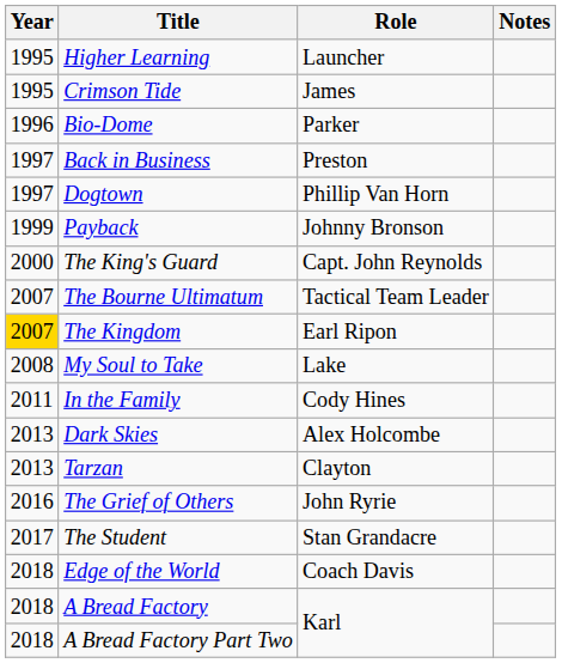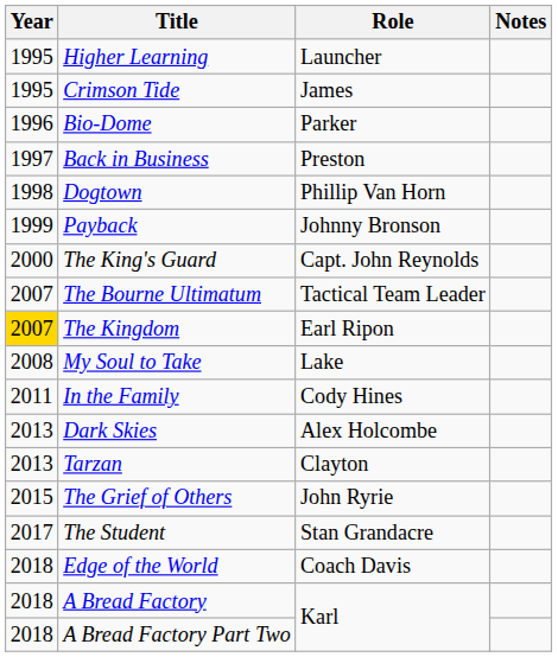Dogtown | Year: 1997 -> 1998
The Grief of Others | Year: 2016 -> 2015
